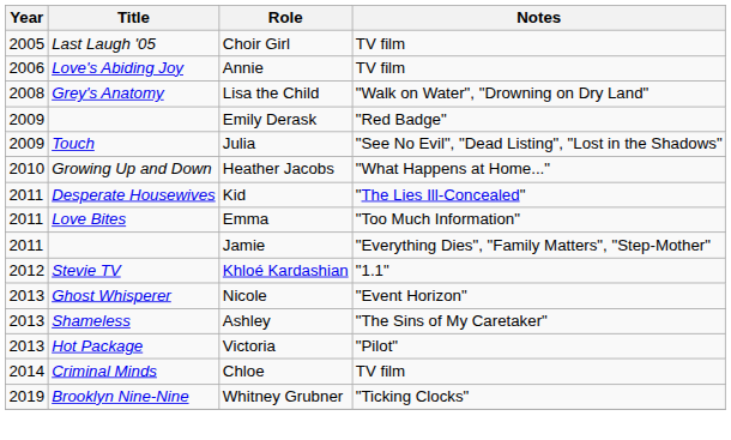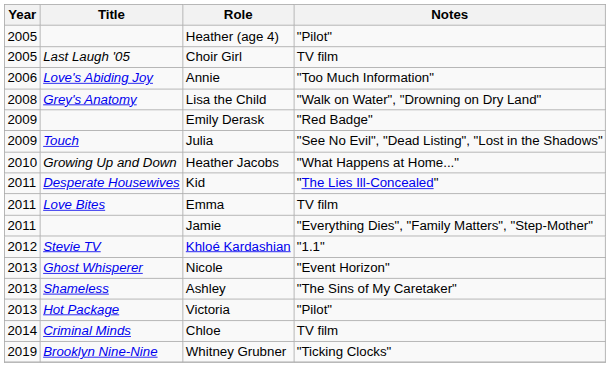+ row: 2005 | Heather (age 4) | "Pilot"
Annie | Notes: TV film -> "Too Much Information"
Emma | Notes: "Too Much Information" -> TV film
